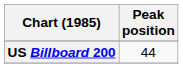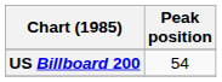US Billboard 200 | Peak position: 44 -> 54
